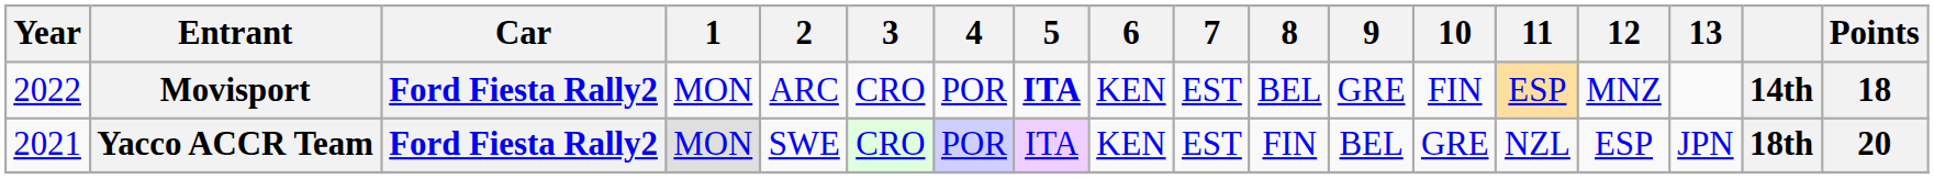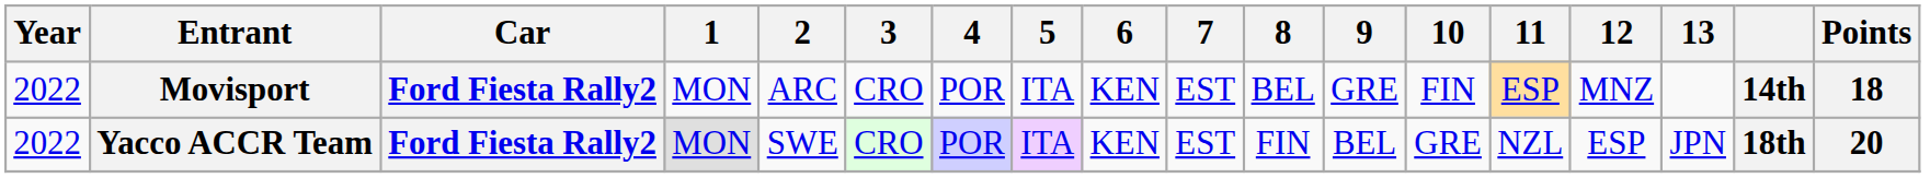Movisport | 5: bold -> normal
Yacco ACCR Team | Year: 2021 -> 2022
